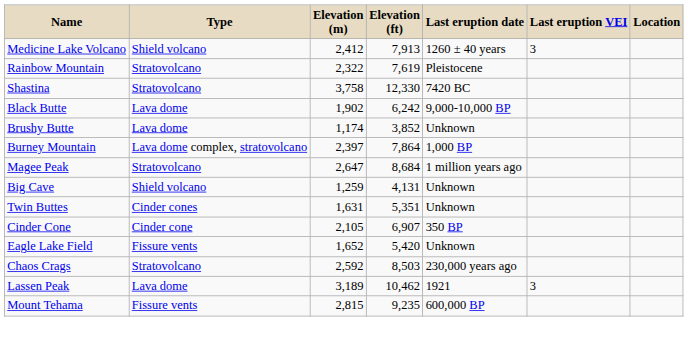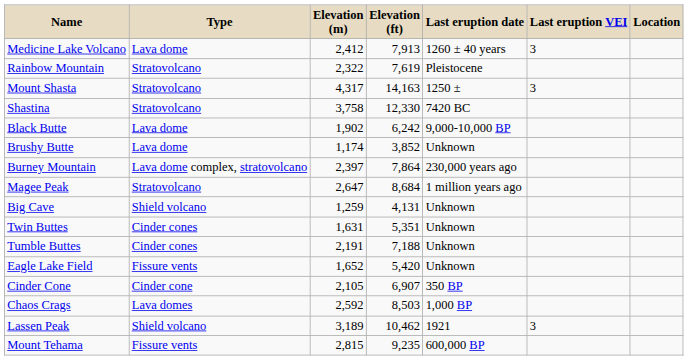Medicine Lake Volcano | Type: Shield volcano -> Lava dome
+ row: Mount Shasta | Stratovolcano | 4,317 | 14,163 | 1250 ± | 3
Burney Mountain | Last eruption date: 1,000 BP -> 230,000 years ago
+ row: Tumble Buttes | Cinder cones | 2,191 | 7,188 | Unknown
rows swapped: Eagle Lake Field <-> Cinder Cone
Chaos Crags | Type: Stratovolcano -> Lava domes
Chaos Crags | Last eruption date: 230,000 years ago -> 1,000 BP
Lassen Peak | Type: Lava dome -> Shield volcano
